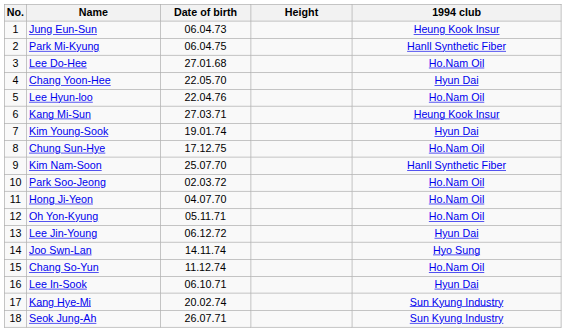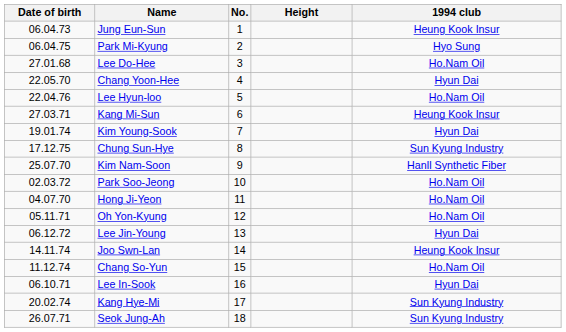columns swapped: No. <-> Date of birth
Park Mi-Kyung | 1994 club: Hanll Synthetic Fiber -> Hyo Sung
Chung Sun-Hye | 1994 club: Ho.Nam Oil -> Sun Kyung Industry
Joo Swn-Lan | 1994 club: Hyo Sung -> Heung Kook Insur
